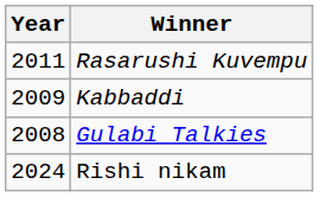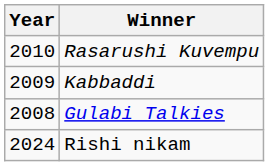Rasarushi Kuvempu | Year: 2011 -> 2010
